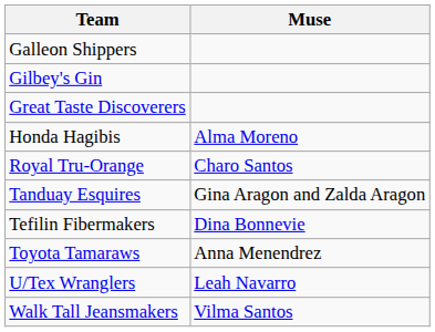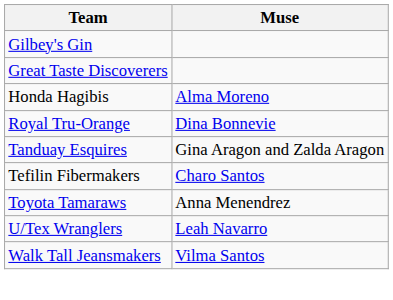- row: Galleon Shippers
Royal Tru-Orange | Muse: Charo Santos -> Dina Bonnevie
Tefilin Fibermakers | Muse: Dina Bonnevie -> Charo Santos
